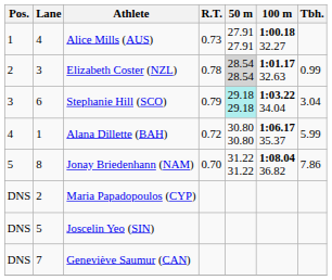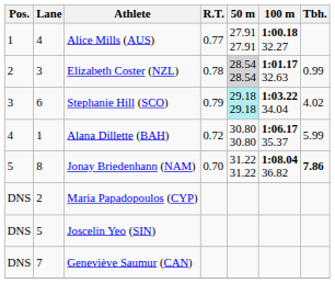Alice Mills (AUS) | R.T.: 0.73 -> 0.77
Stephanie Hill (SCO) | Tbh.: 3.04 -> 4.02
Jonay Briedenhann (NAM) | Tbh.: normal -> bold
